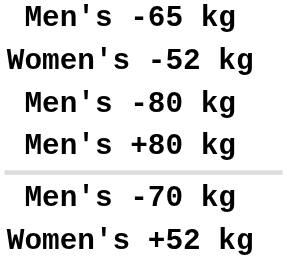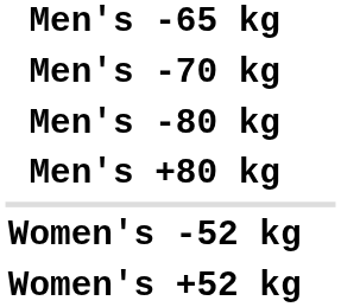rows swapped: Men's -70 kg <-> Women's -52 kg
